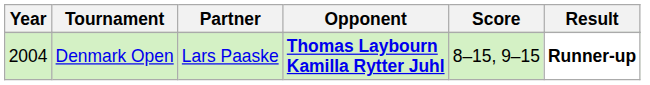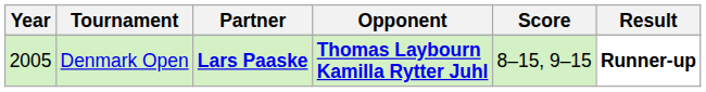Denmark Open | Year: 2004 -> 2005
Denmark Open | Partner: normal -> bold
